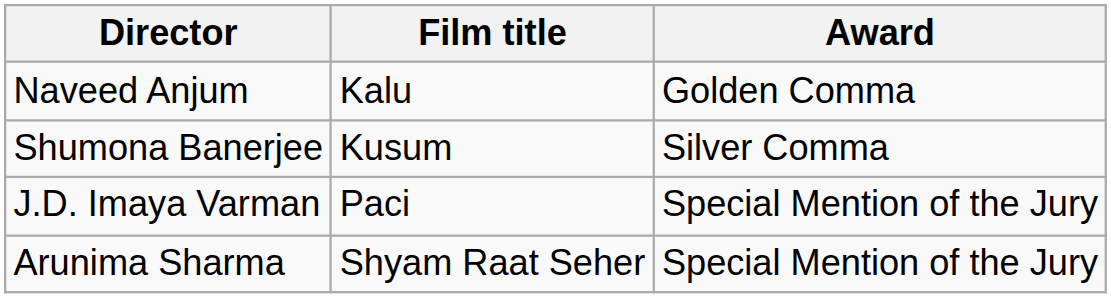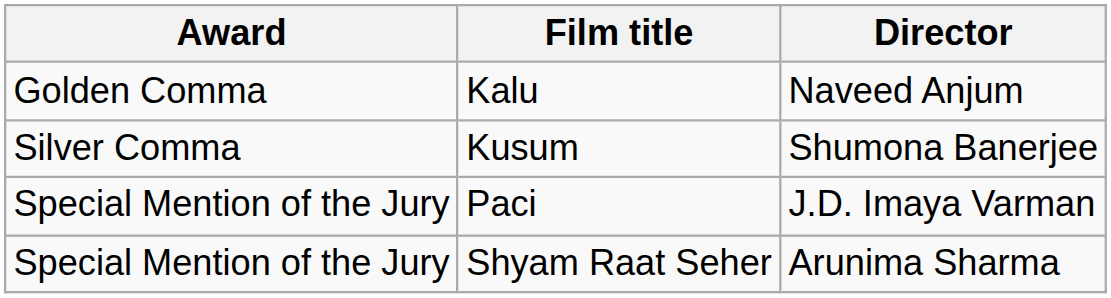columns swapped: Award <-> Director
